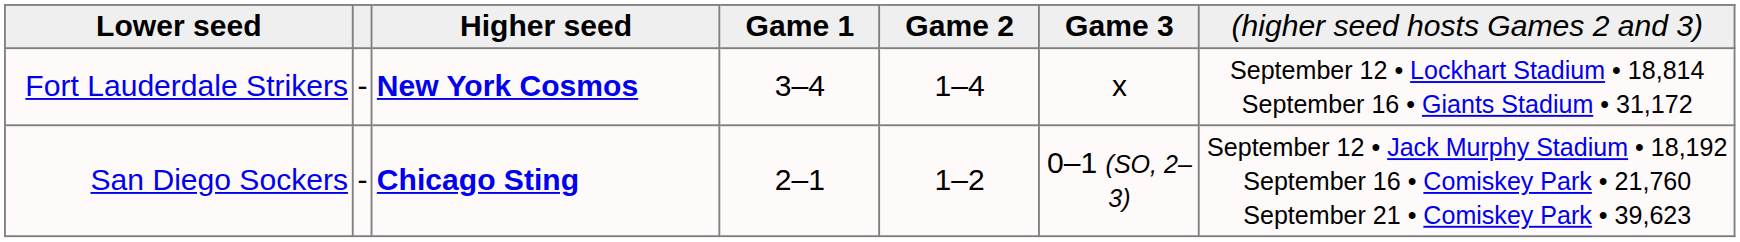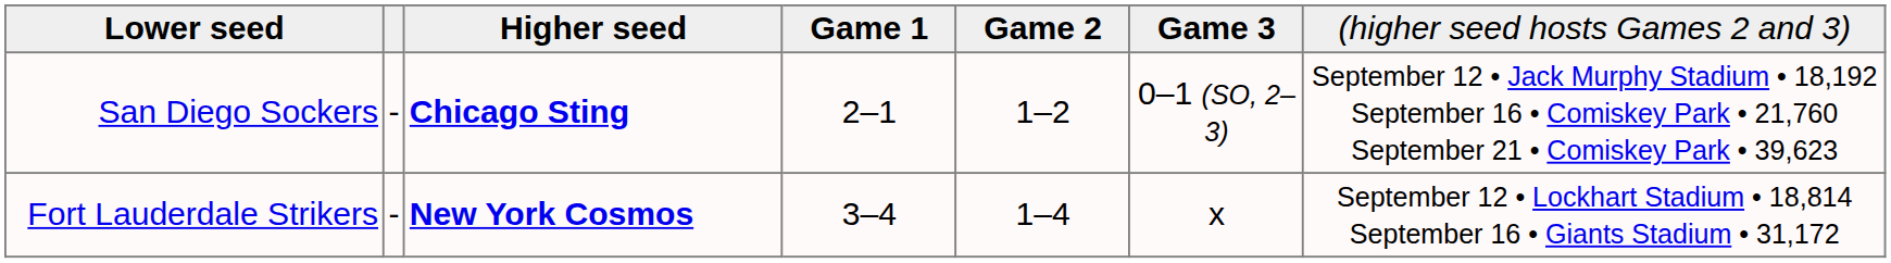rows swapped: Fort Lauderdale Strikers <-> San Diego Sockers
